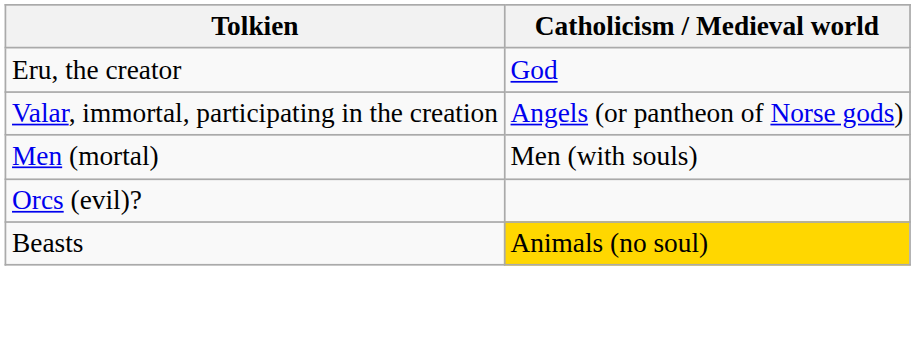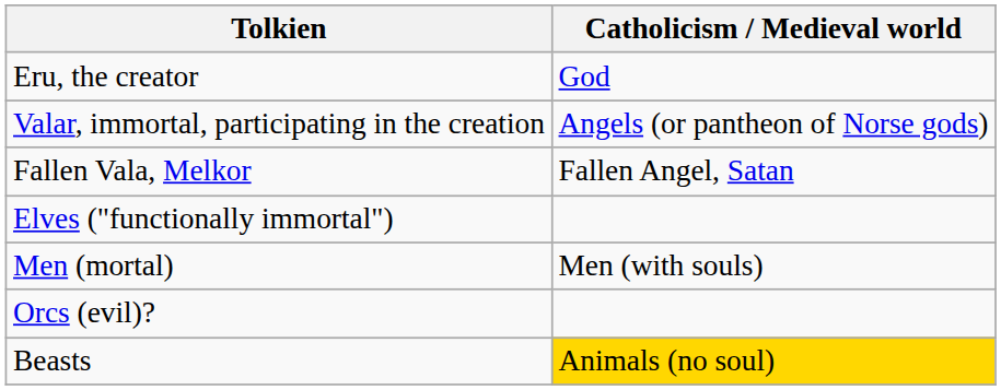+ row: Fallen Vala, Melkor | Fallen Angel, Satan
+ row: Elves ("functionally immortal")
